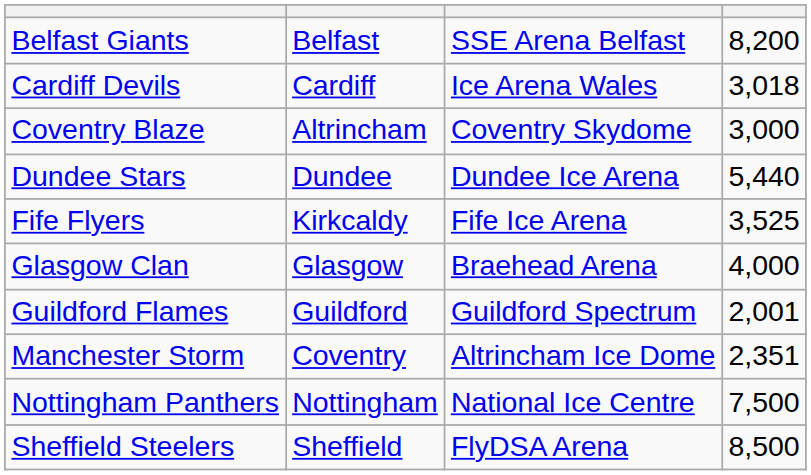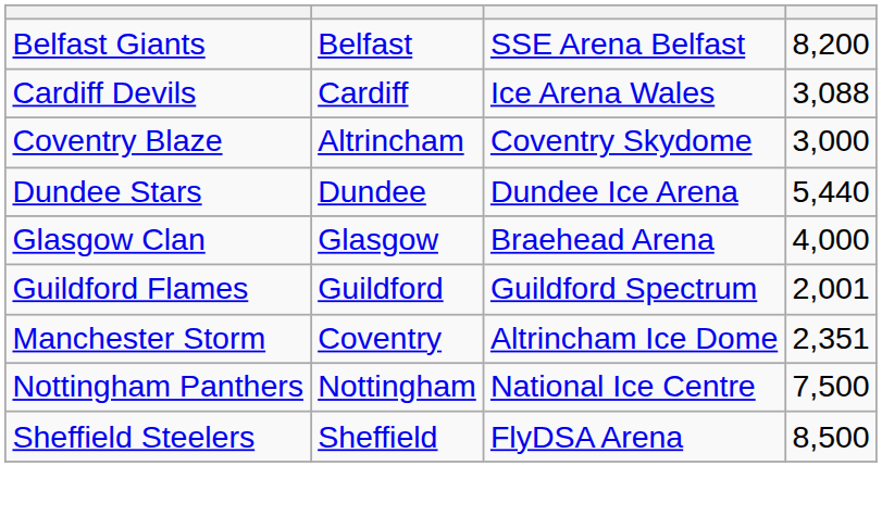Cardiff Devils | column 4: 3,018 -> 3,088
- row: Fife Flyers | Kirkcaldy | Fife Ice Arena | 3,525
